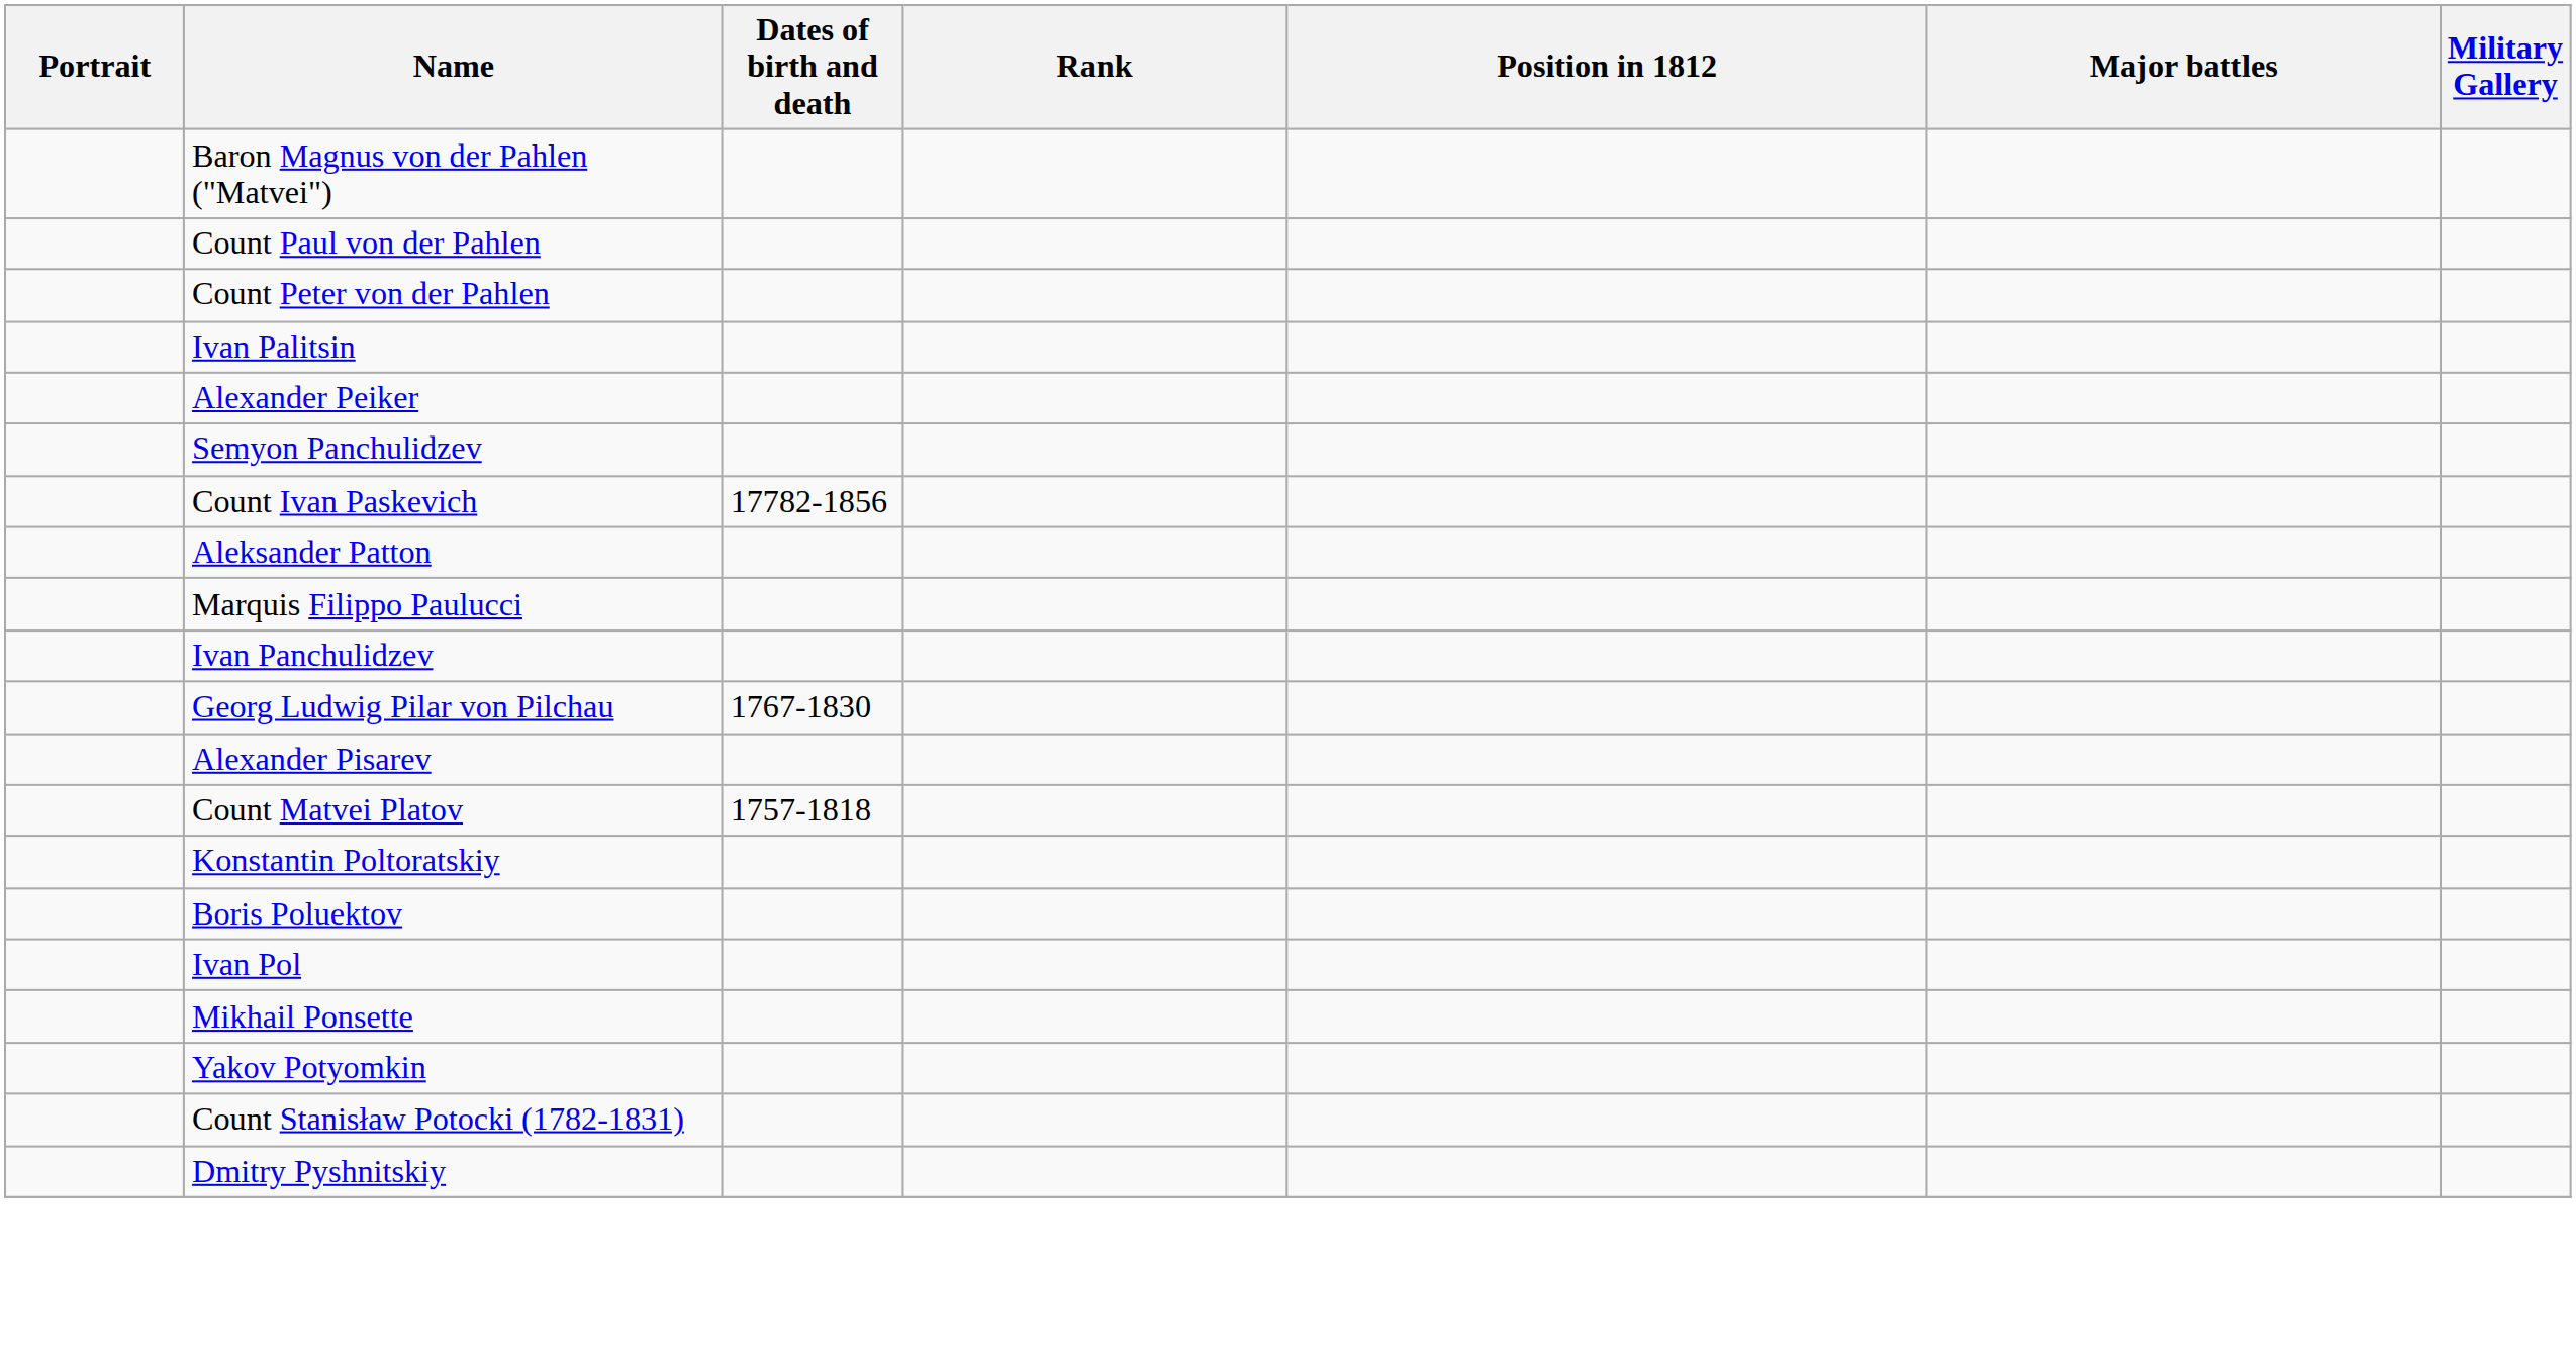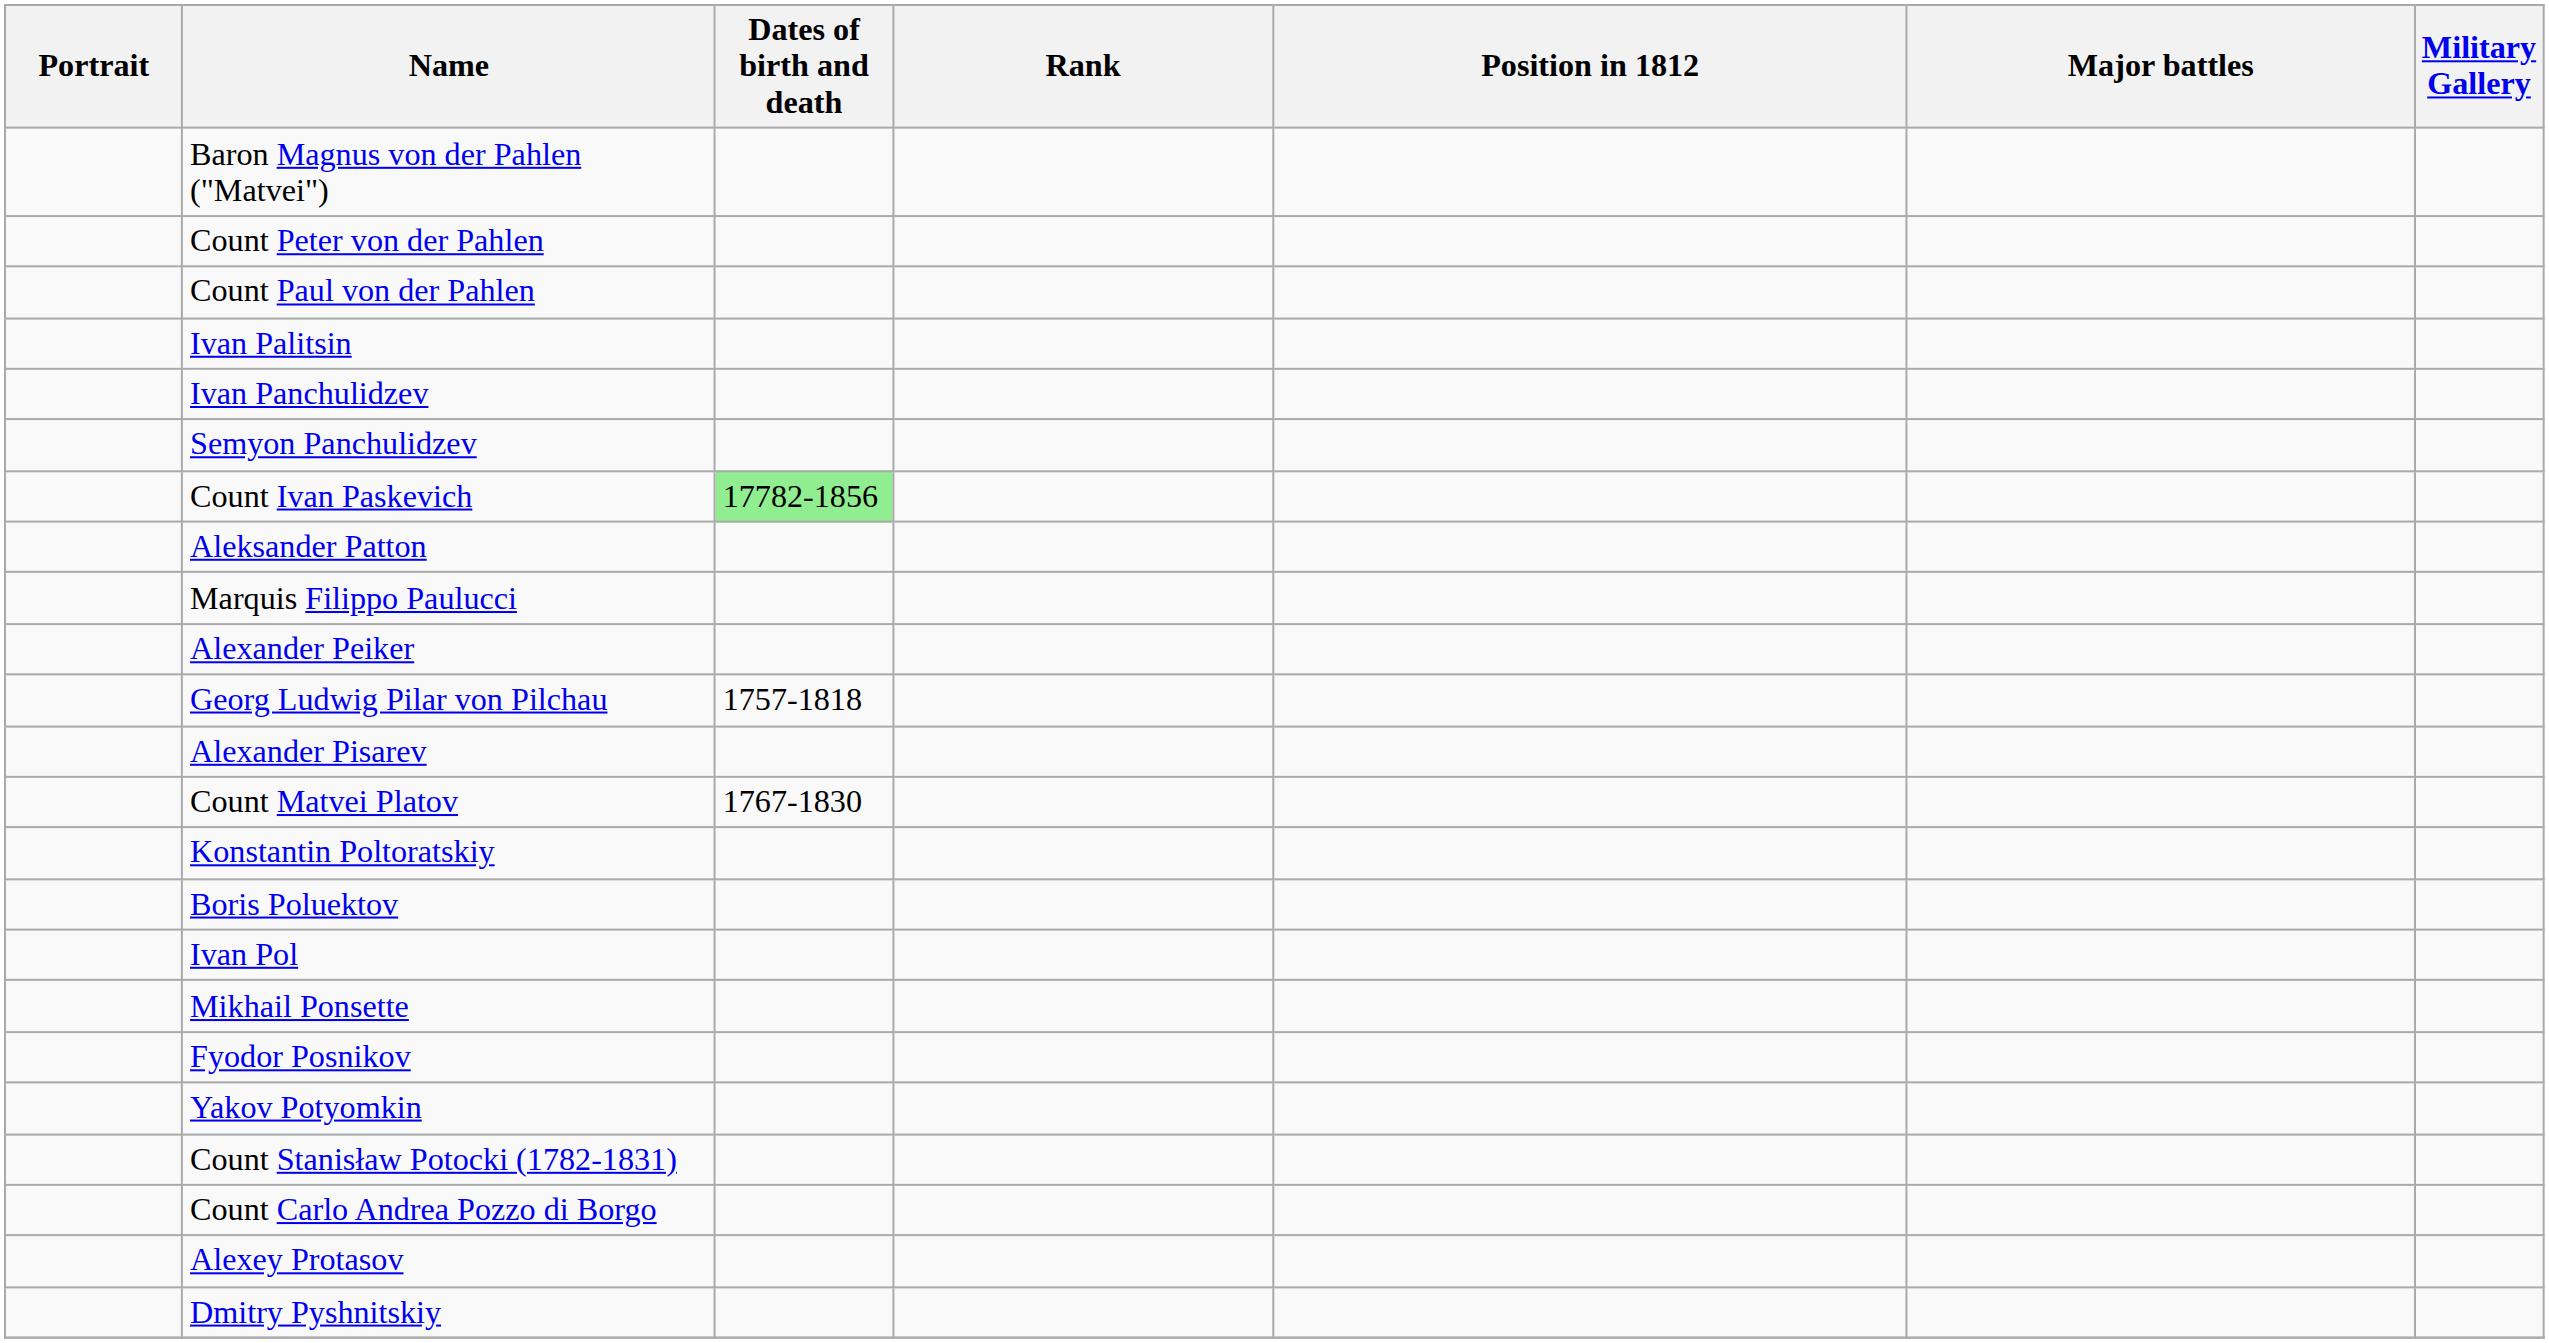rows swapped: Count Paul von der Pahlen <-> Count Peter von der Pahlen
rows swapped: Ivan Panchulidzev <-> Alexander Peiker
Count Ivan Paskevich | Dates of birth and death: no background -> lightgreen background
Georg Ludwig Pilar von Pilchau | Dates of birth and death: 1767-1830 -> 1757-1818
Count Matvei Platov | Dates of birth and death: 1757-1818 -> 1767-1830
+ row: Fyodor Posnikov
+ row: Count Carlo Andrea Pozzo di Borgo
+ row: Alexey Protasov
